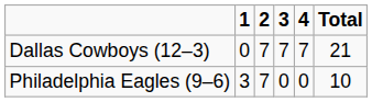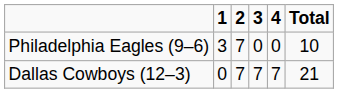rows swapped: Philadelphia Eagles (9–6) <-> Dallas Cowboys (12–3)
